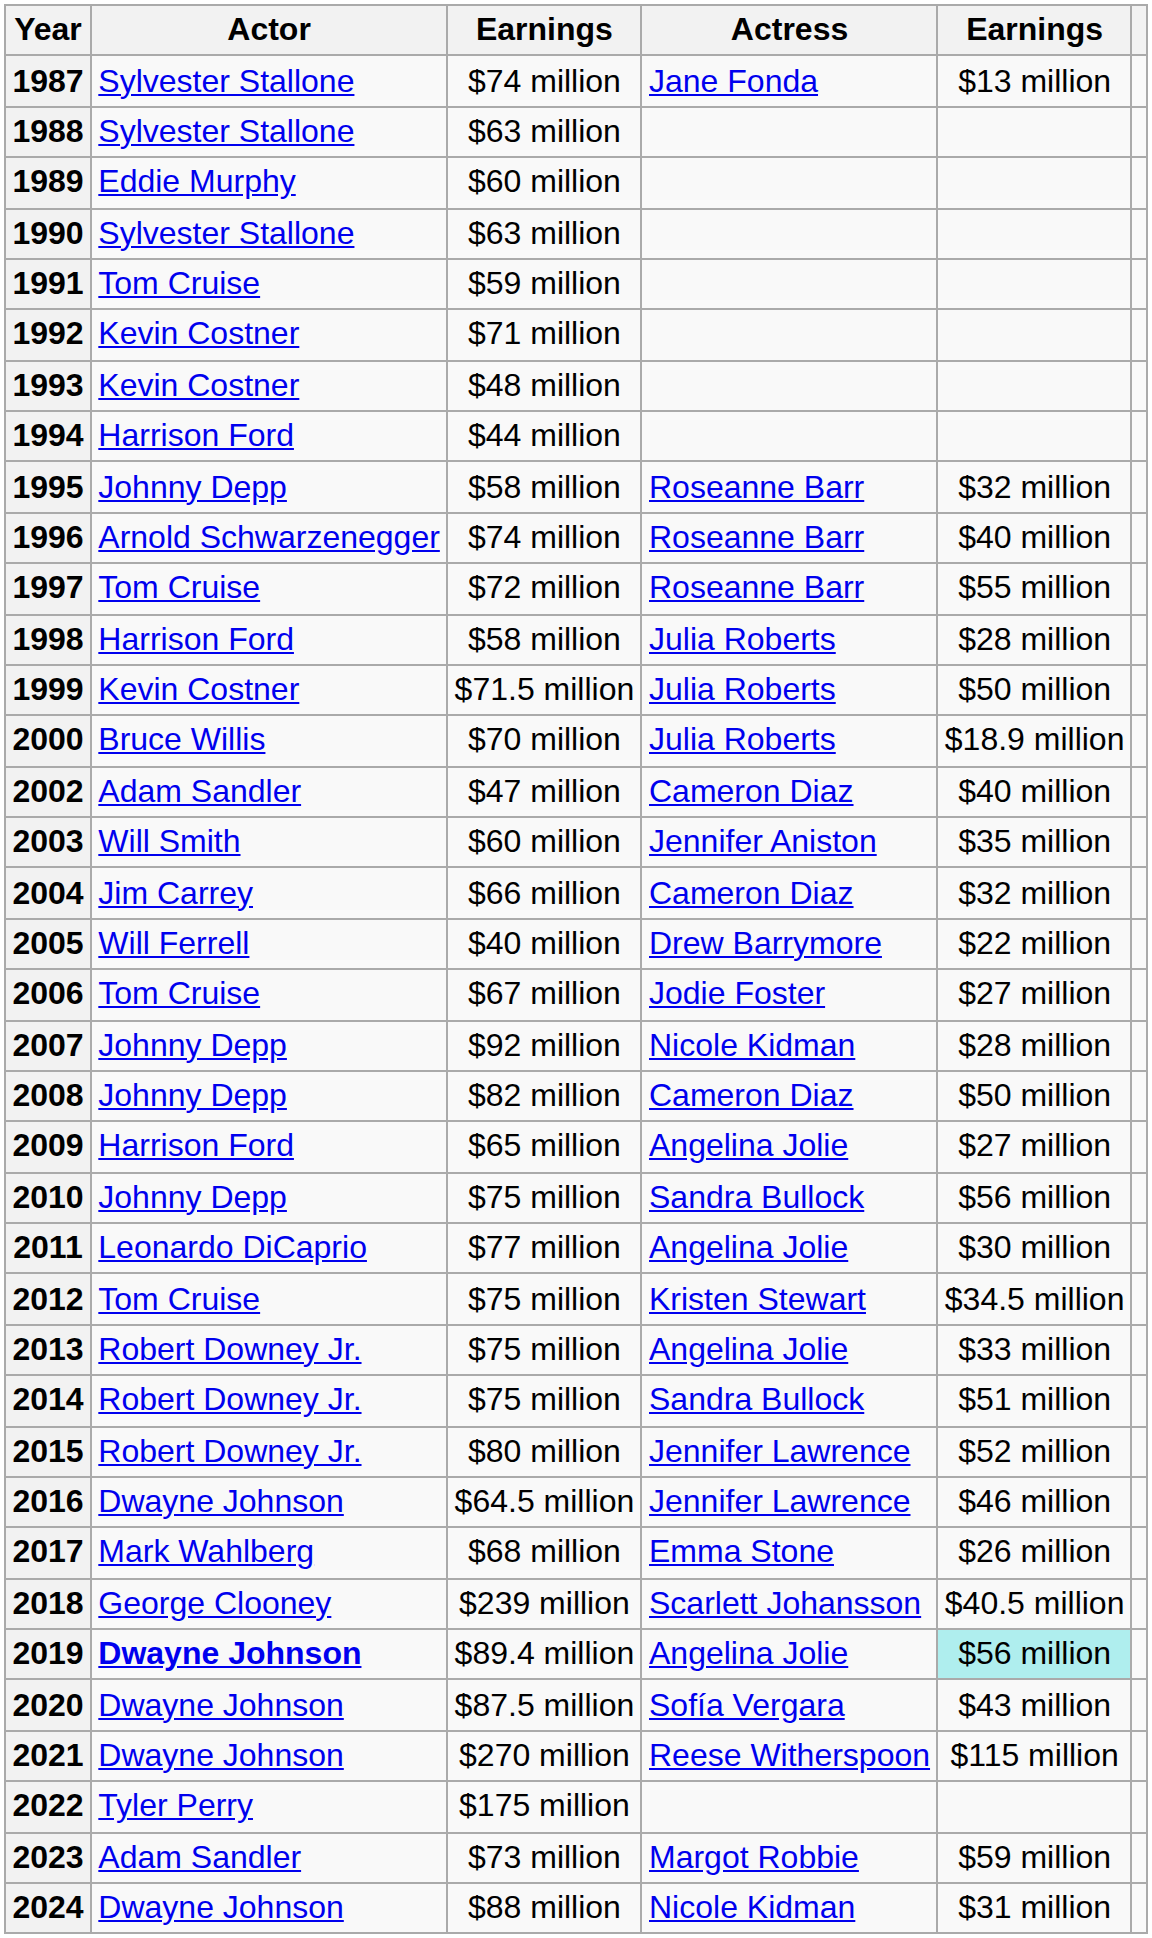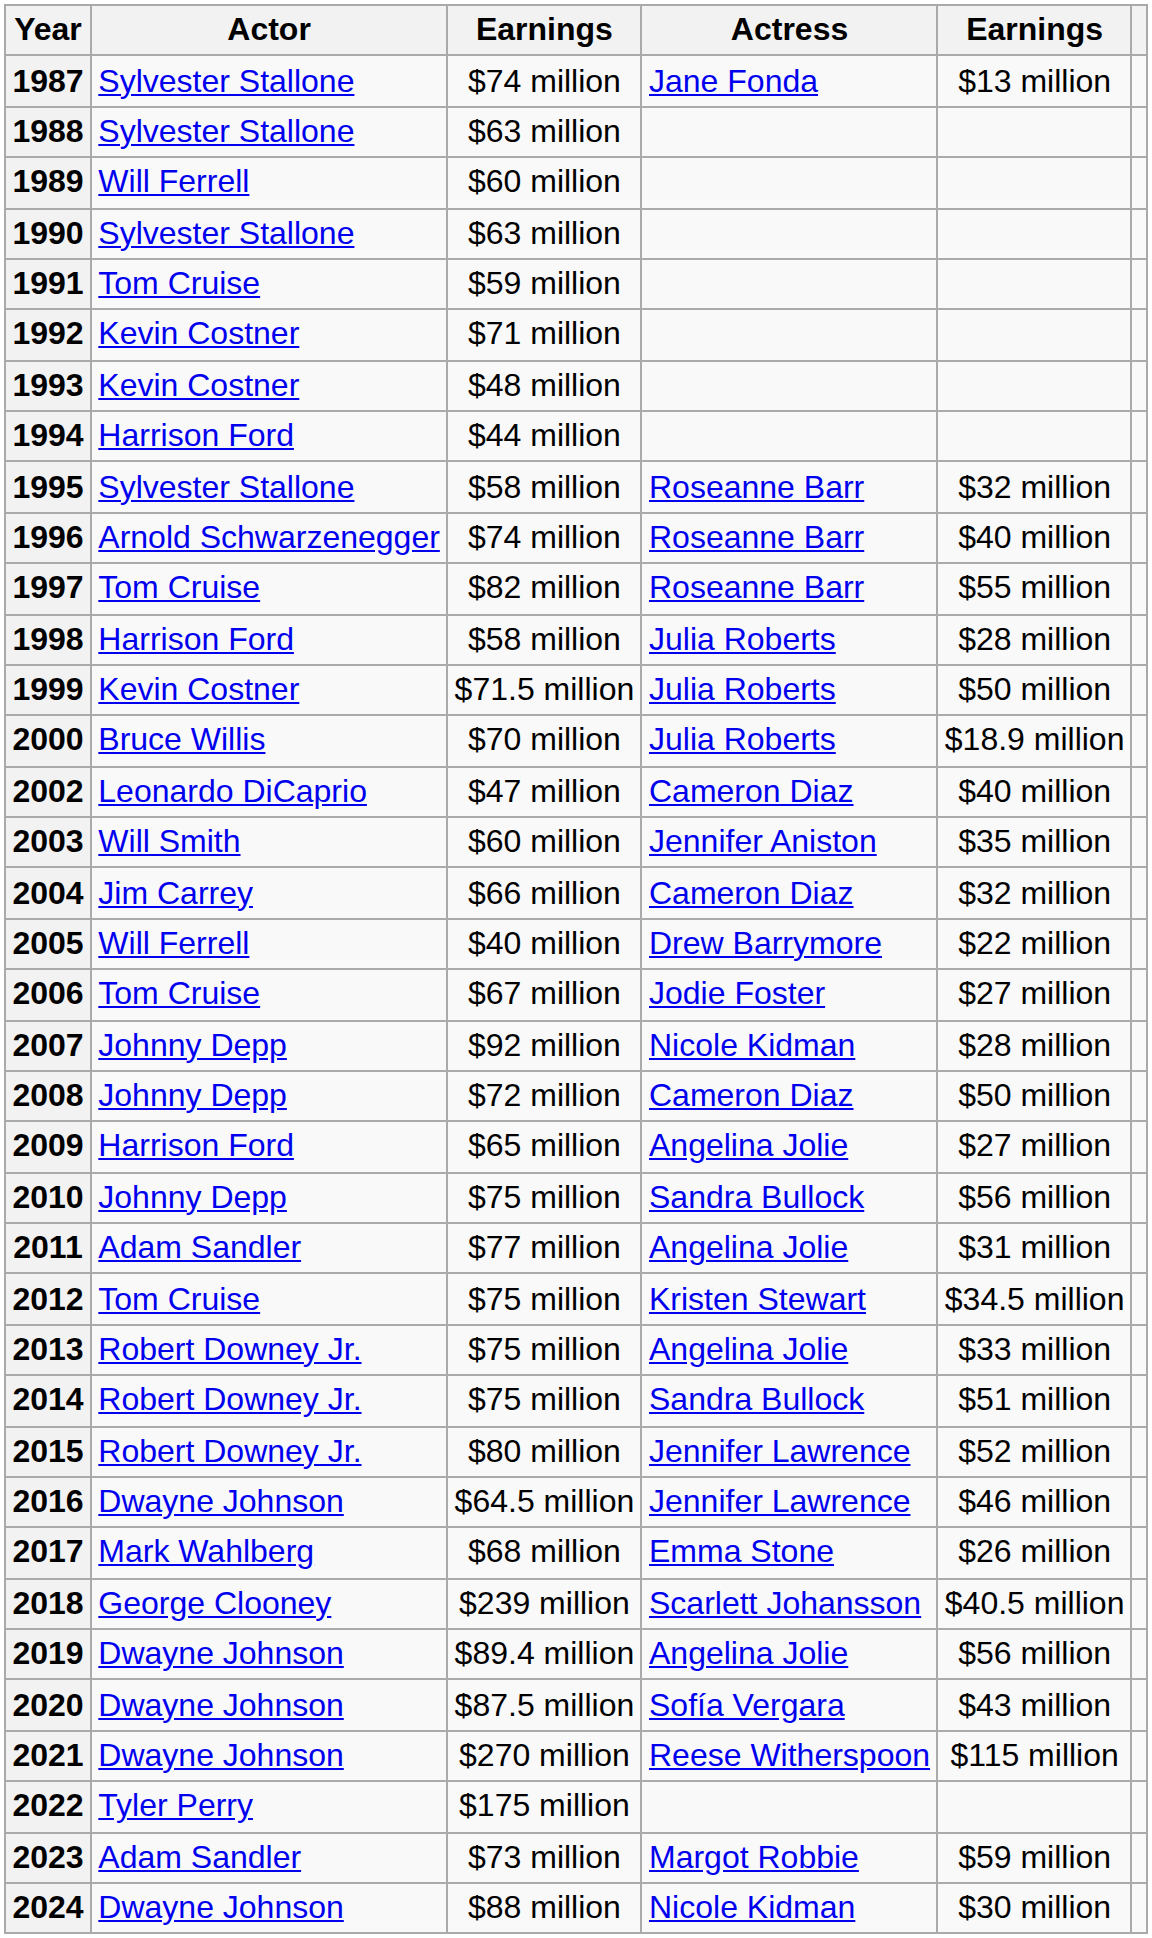1989 | Actor: Eddie Murphy -> Will Ferrell
1995 | Actor: Johnny Depp -> Sylvester Stallone
1997 | column 3: $72 million -> $82 million
2002 | Actor: Adam Sandler -> Leonardo DiCaprio
2008 | column 3: $82 million -> $72 million
2011 | Actor: Leonardo DiCaprio -> Adam Sandler
2011 | column 5: $30 million -> $31 million
2019 | Actor: bold -> normal
2019 | column 5: paleturquoise background -> no background
2024 | column 5: $31 million -> $30 million
